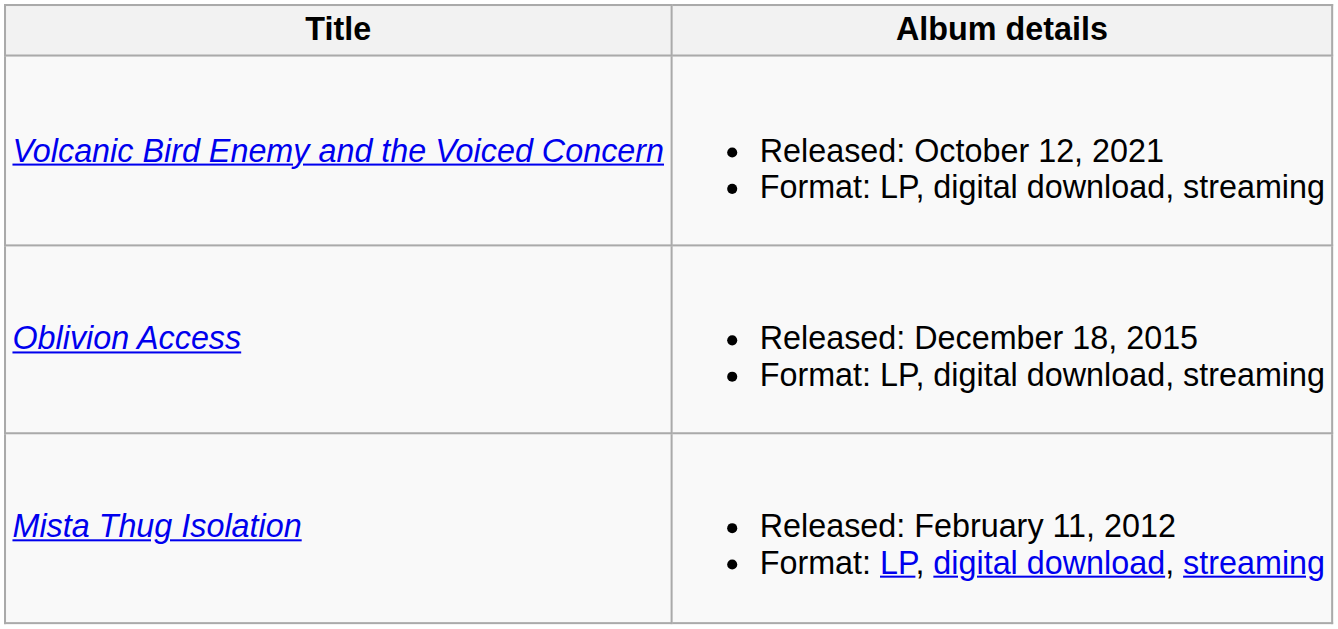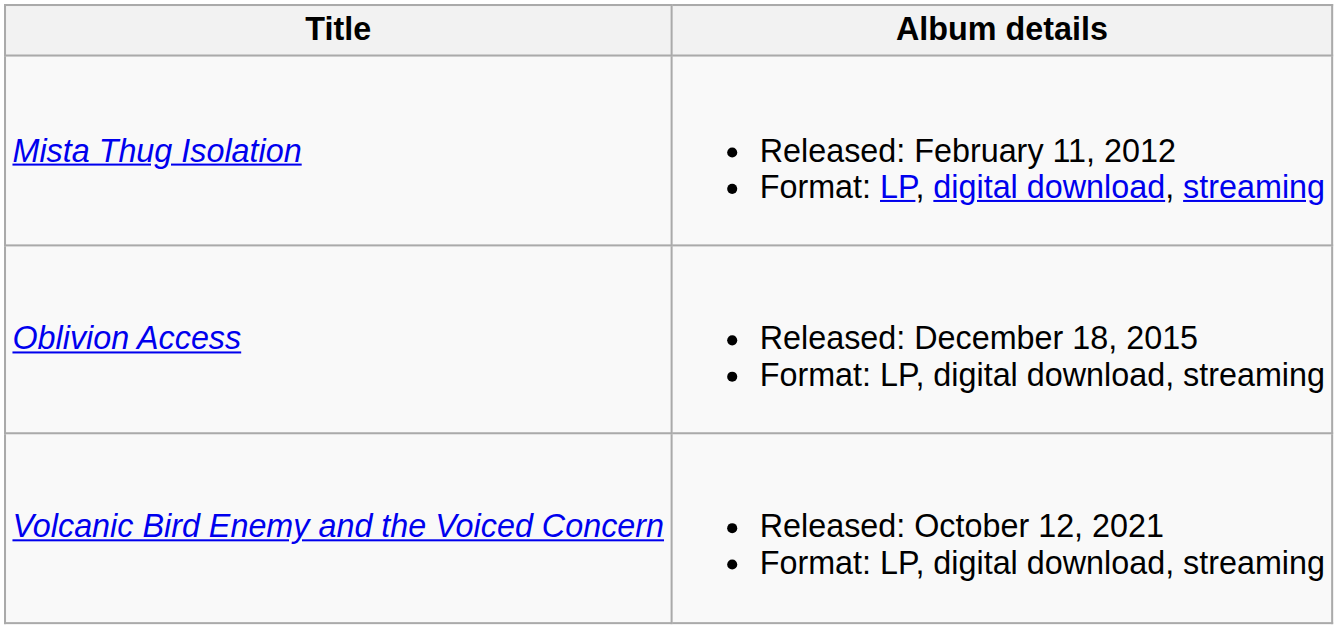rows swapped: Mista Thug Isolation <-> Volcanic Bird Enemy and the Voiced Concern
